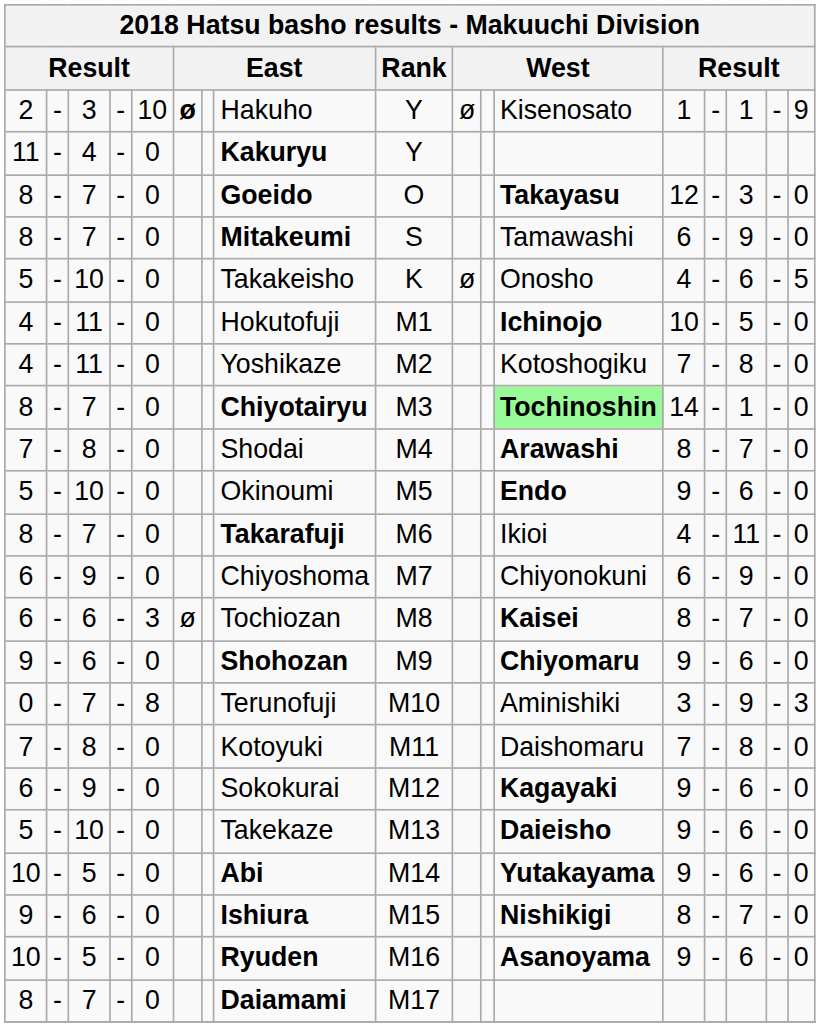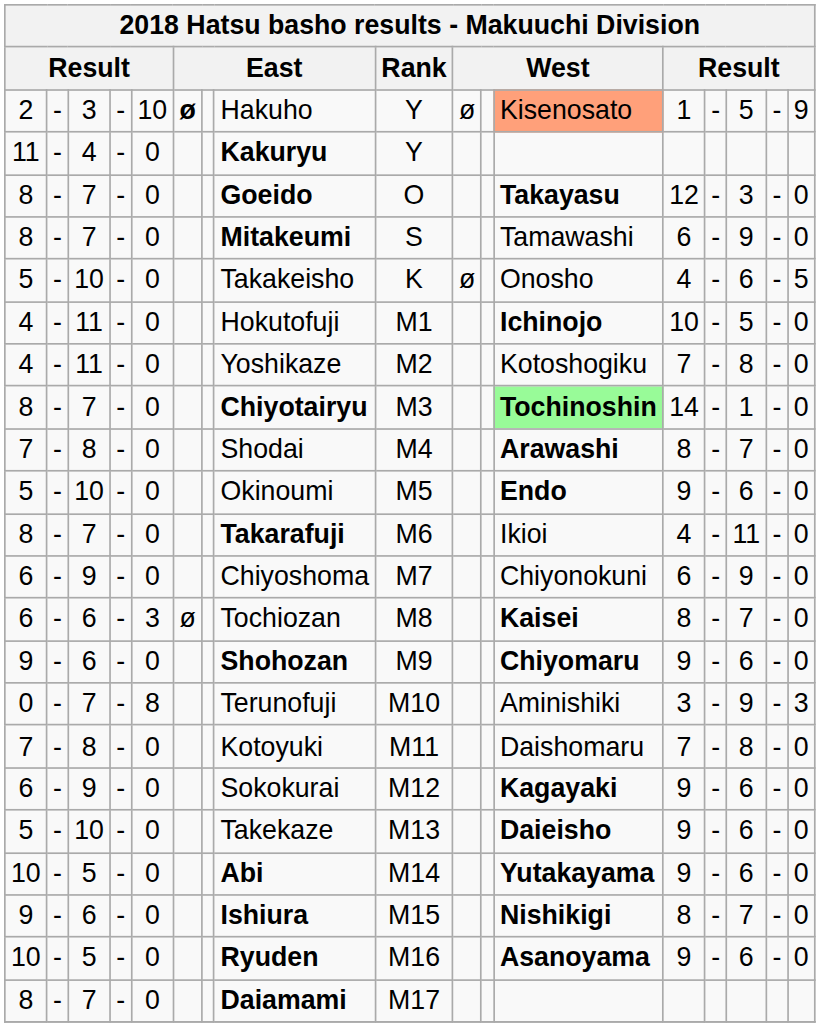2 | column 12: no background -> lightsalmon background
2 | column 15: 1 -> 5
